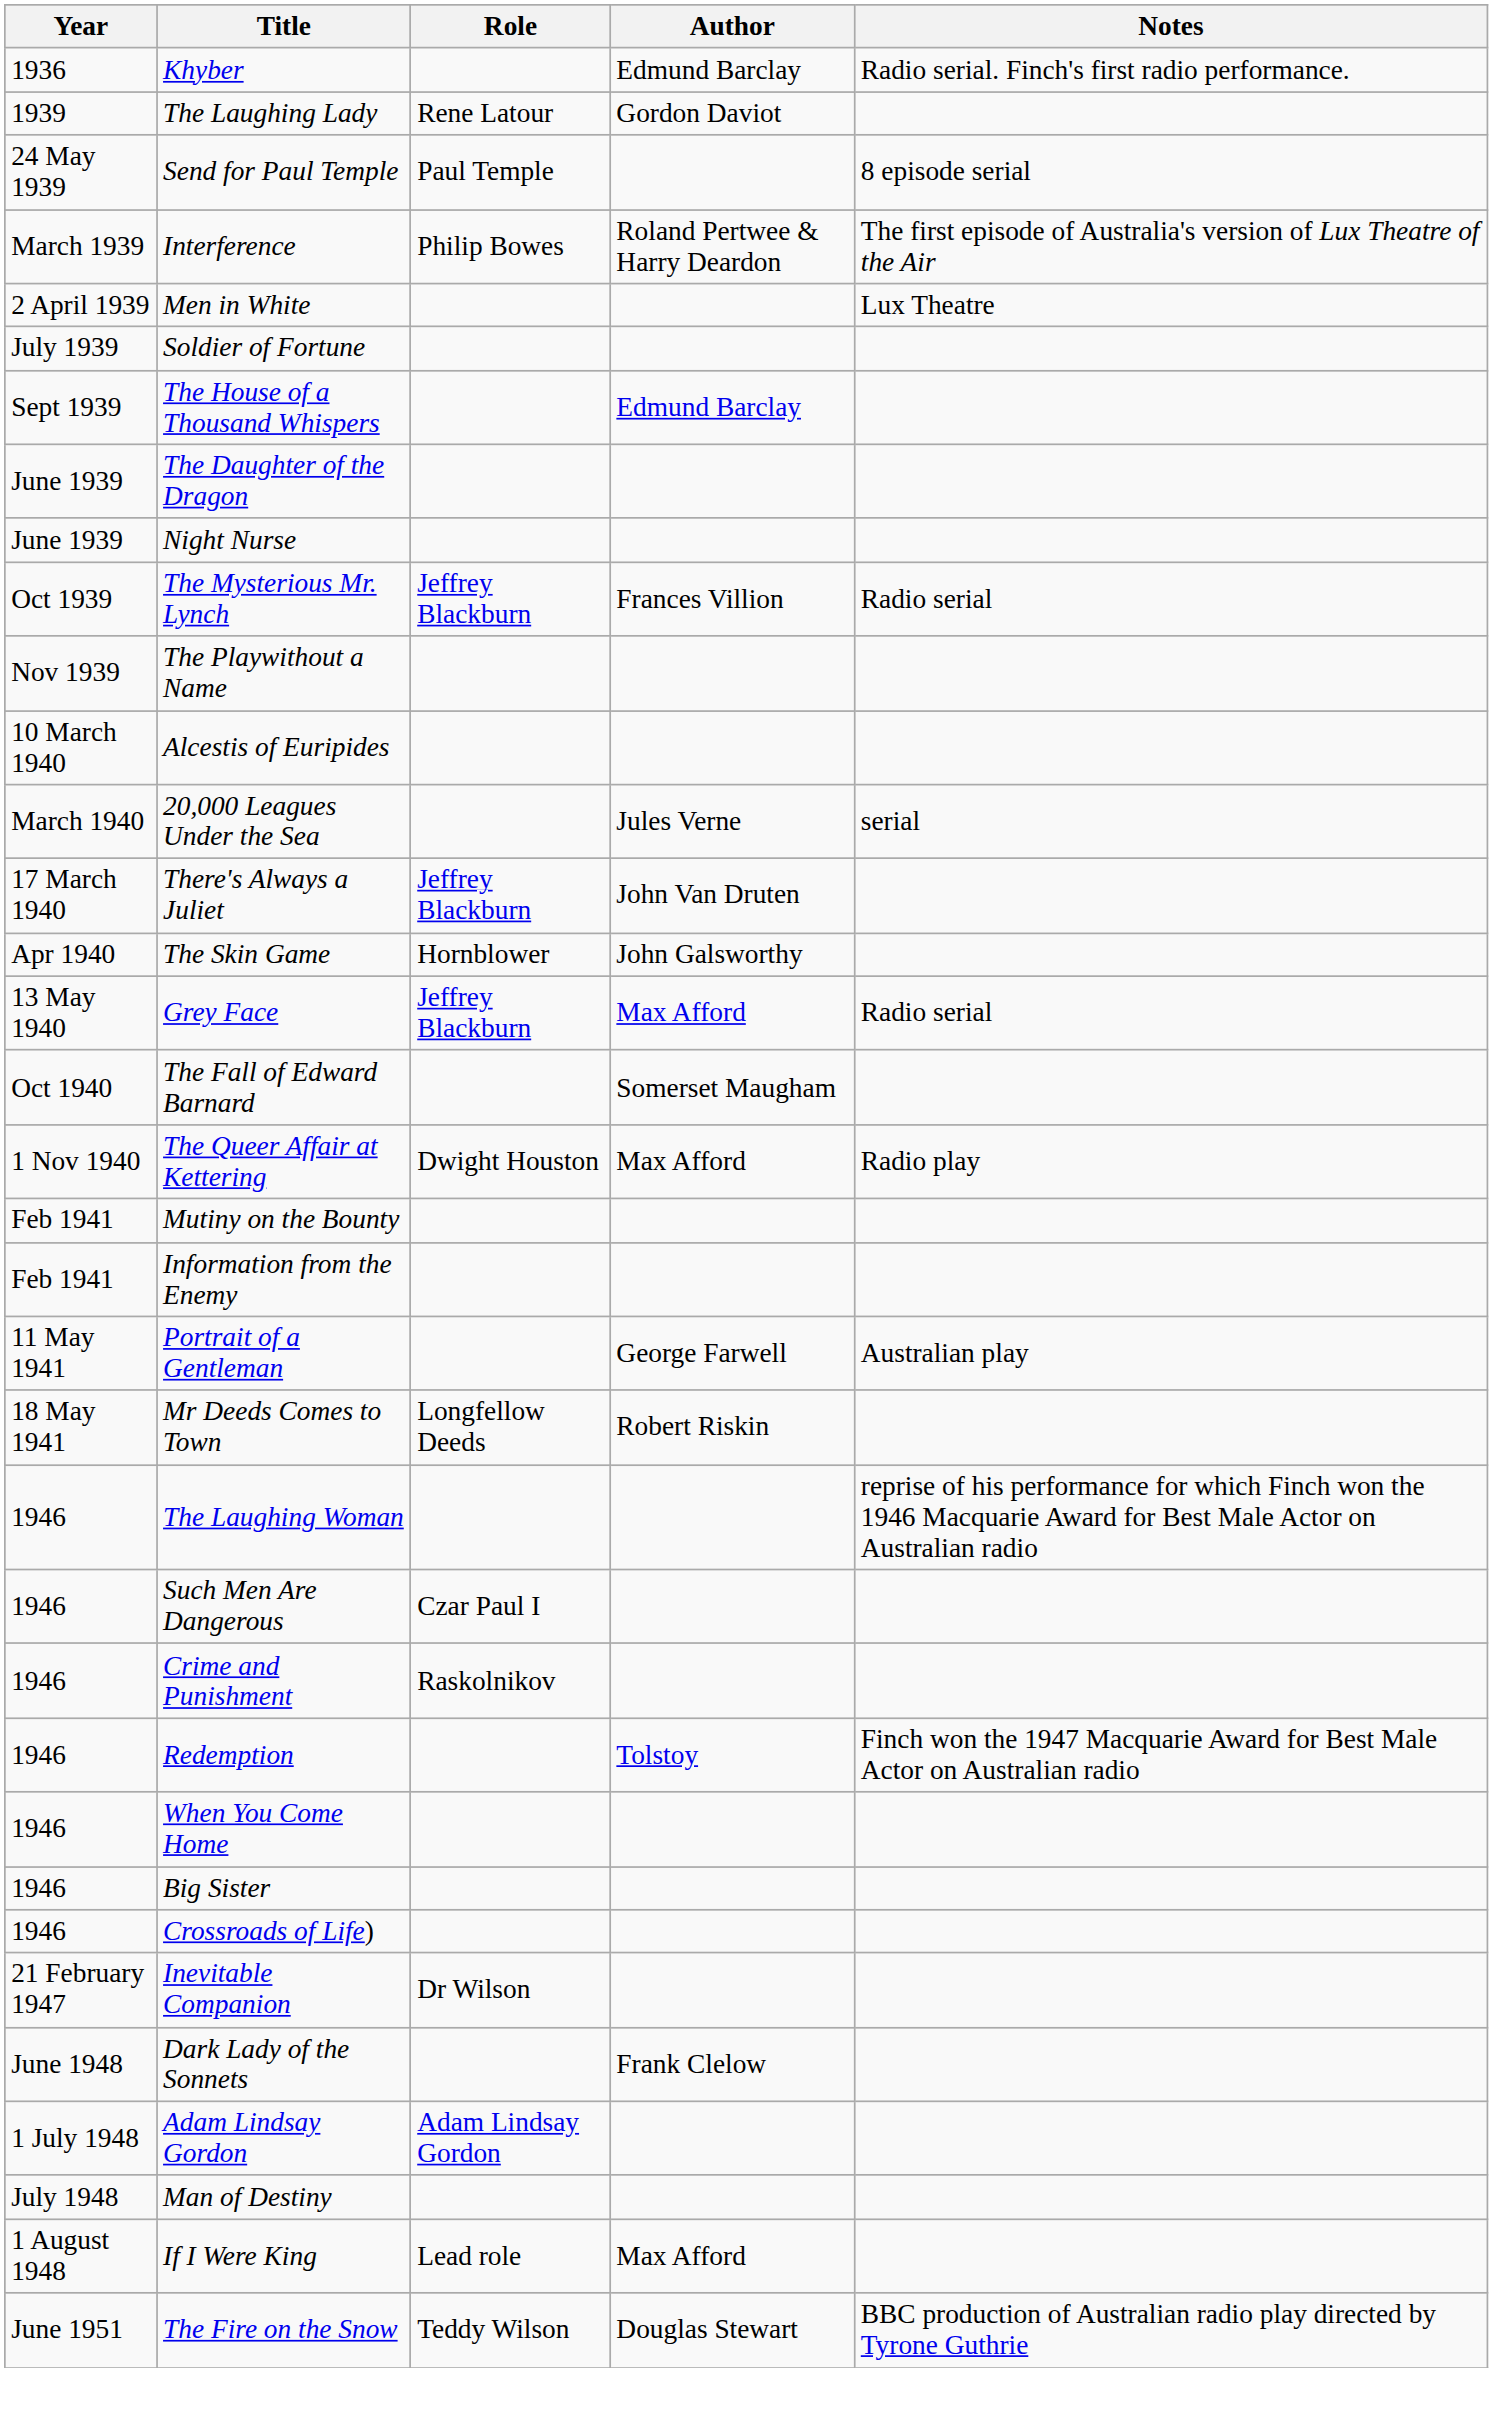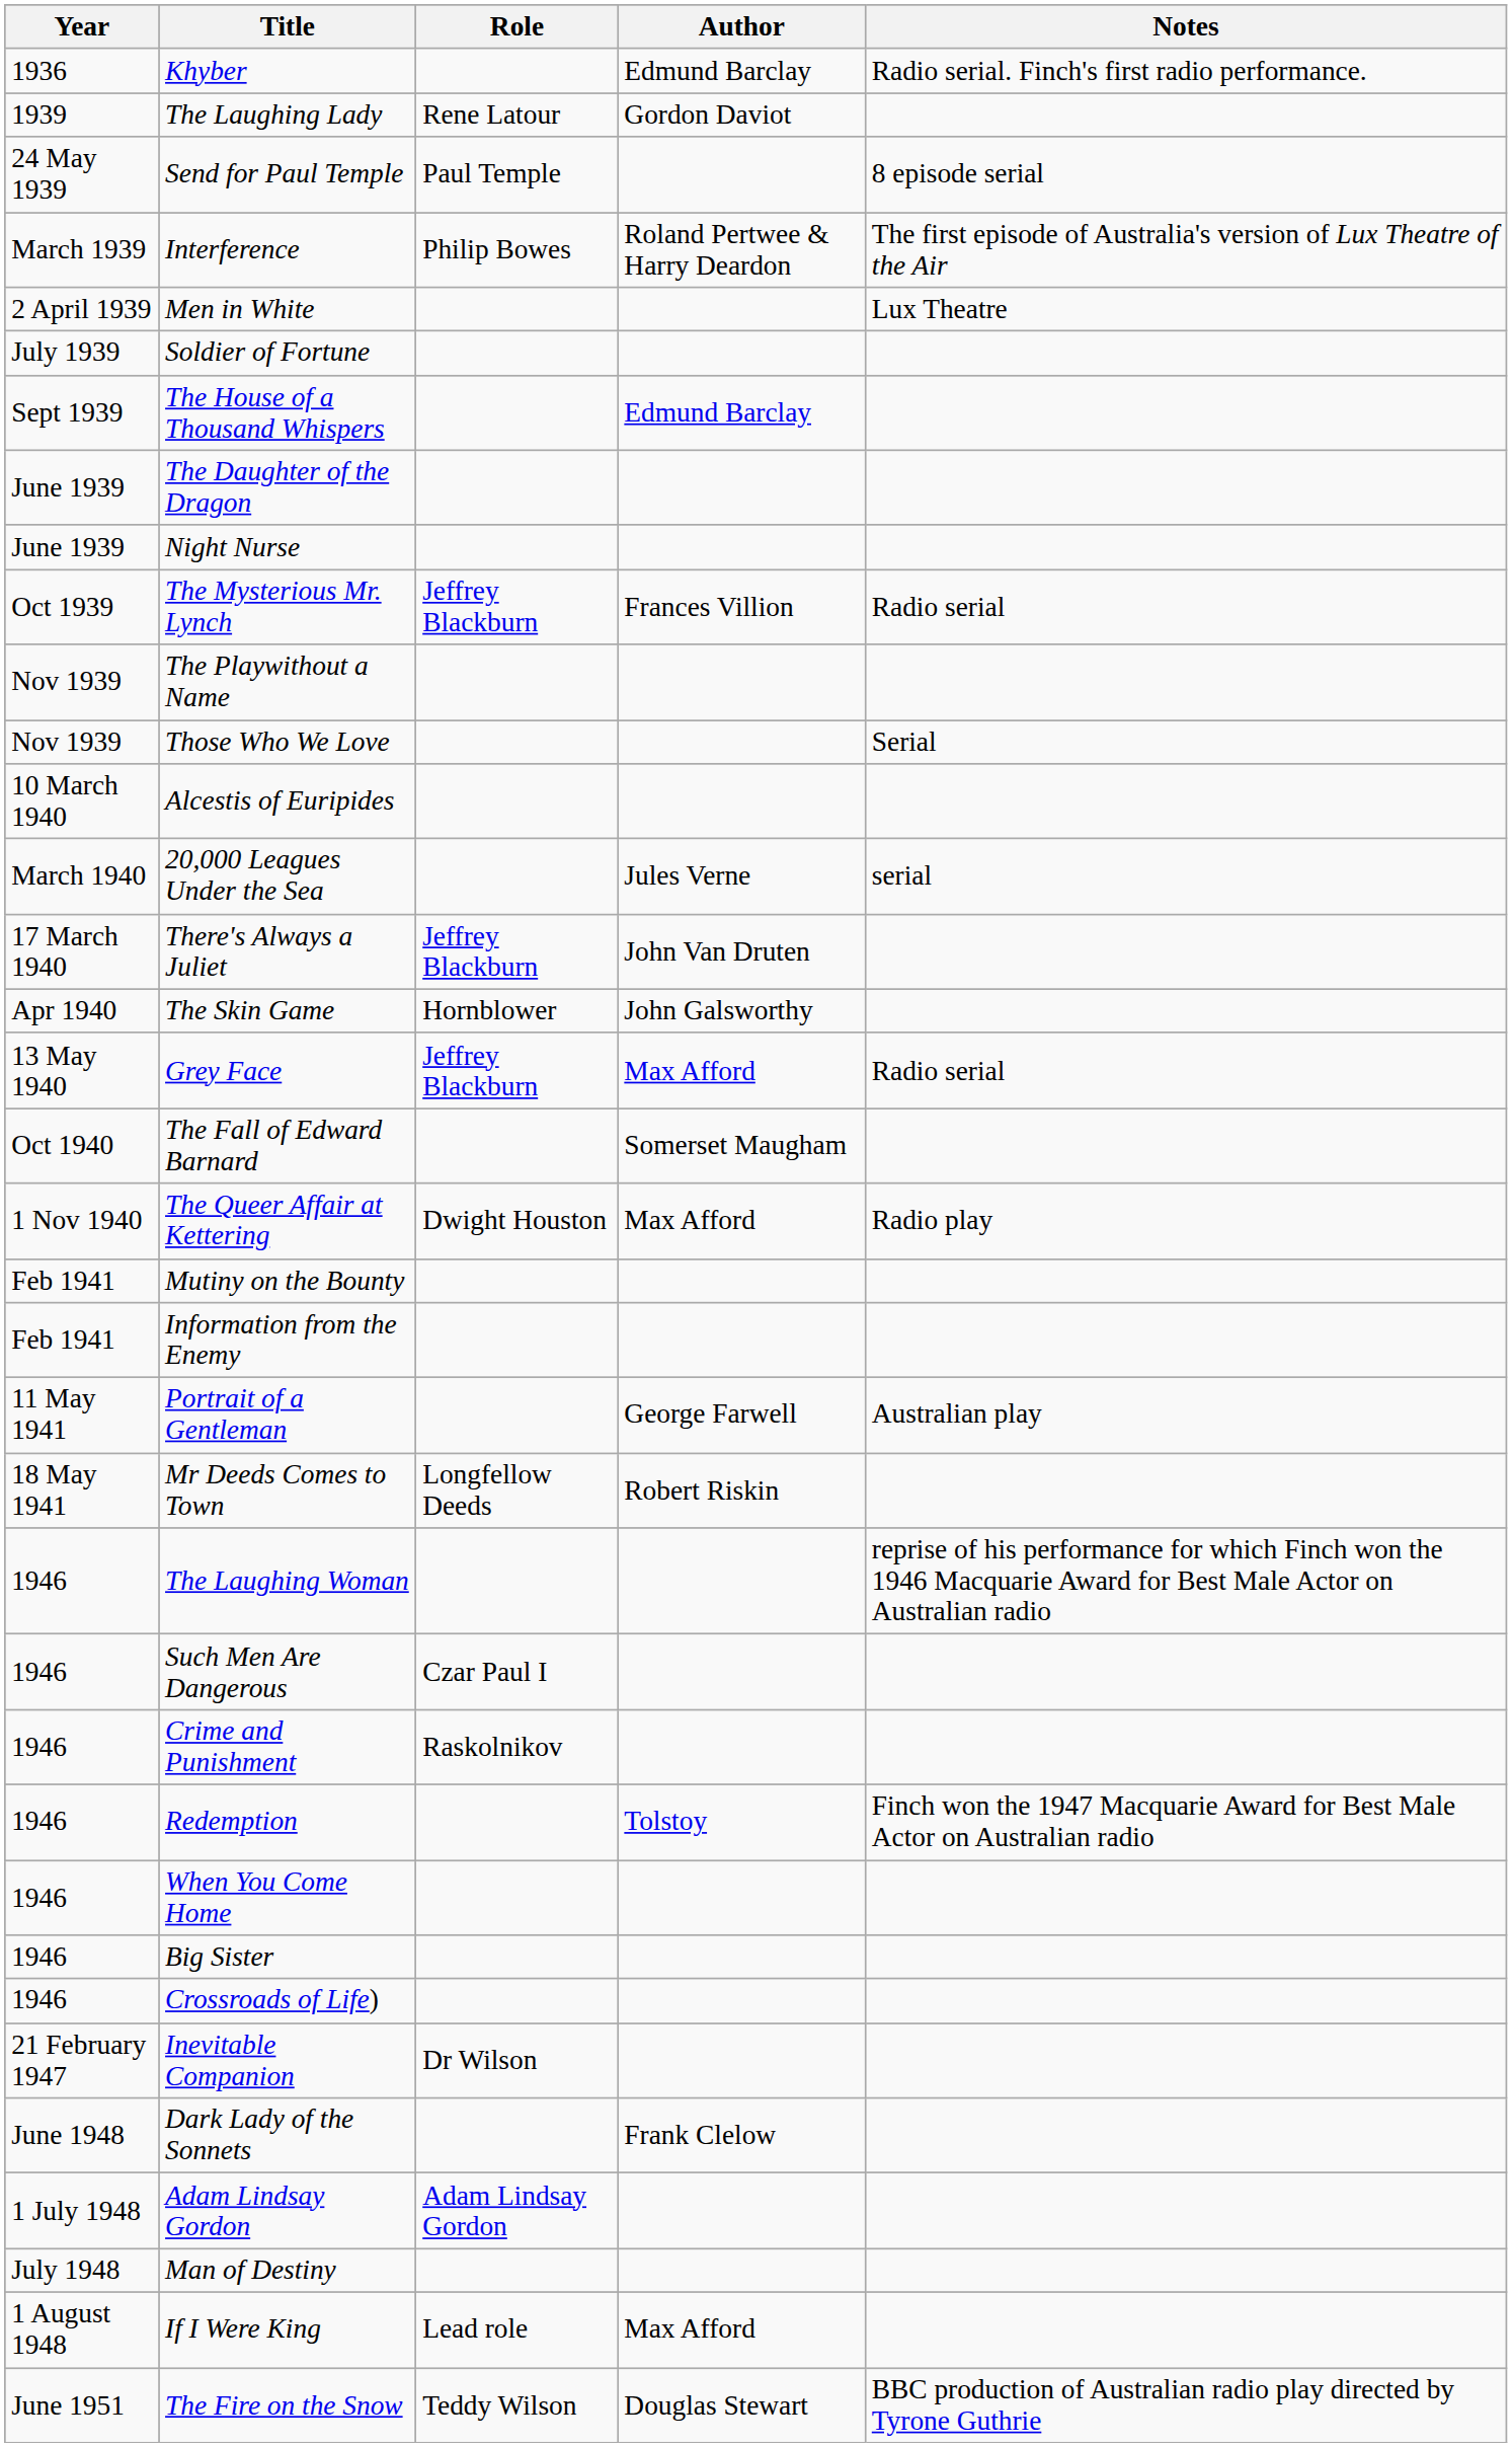+ row: Nov 1939 | Those Who We Love | Serial
